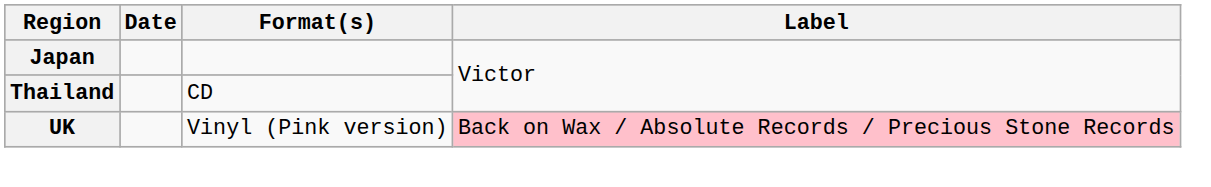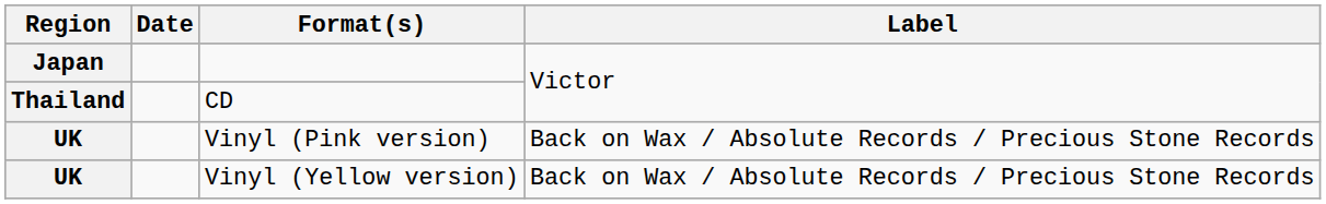Vinyl (Pink version) | Label: pink background -> no background
+ row: UK | Vinyl (Yellow version) | Back on Wax / Absolute Records / Precious Stone Records
